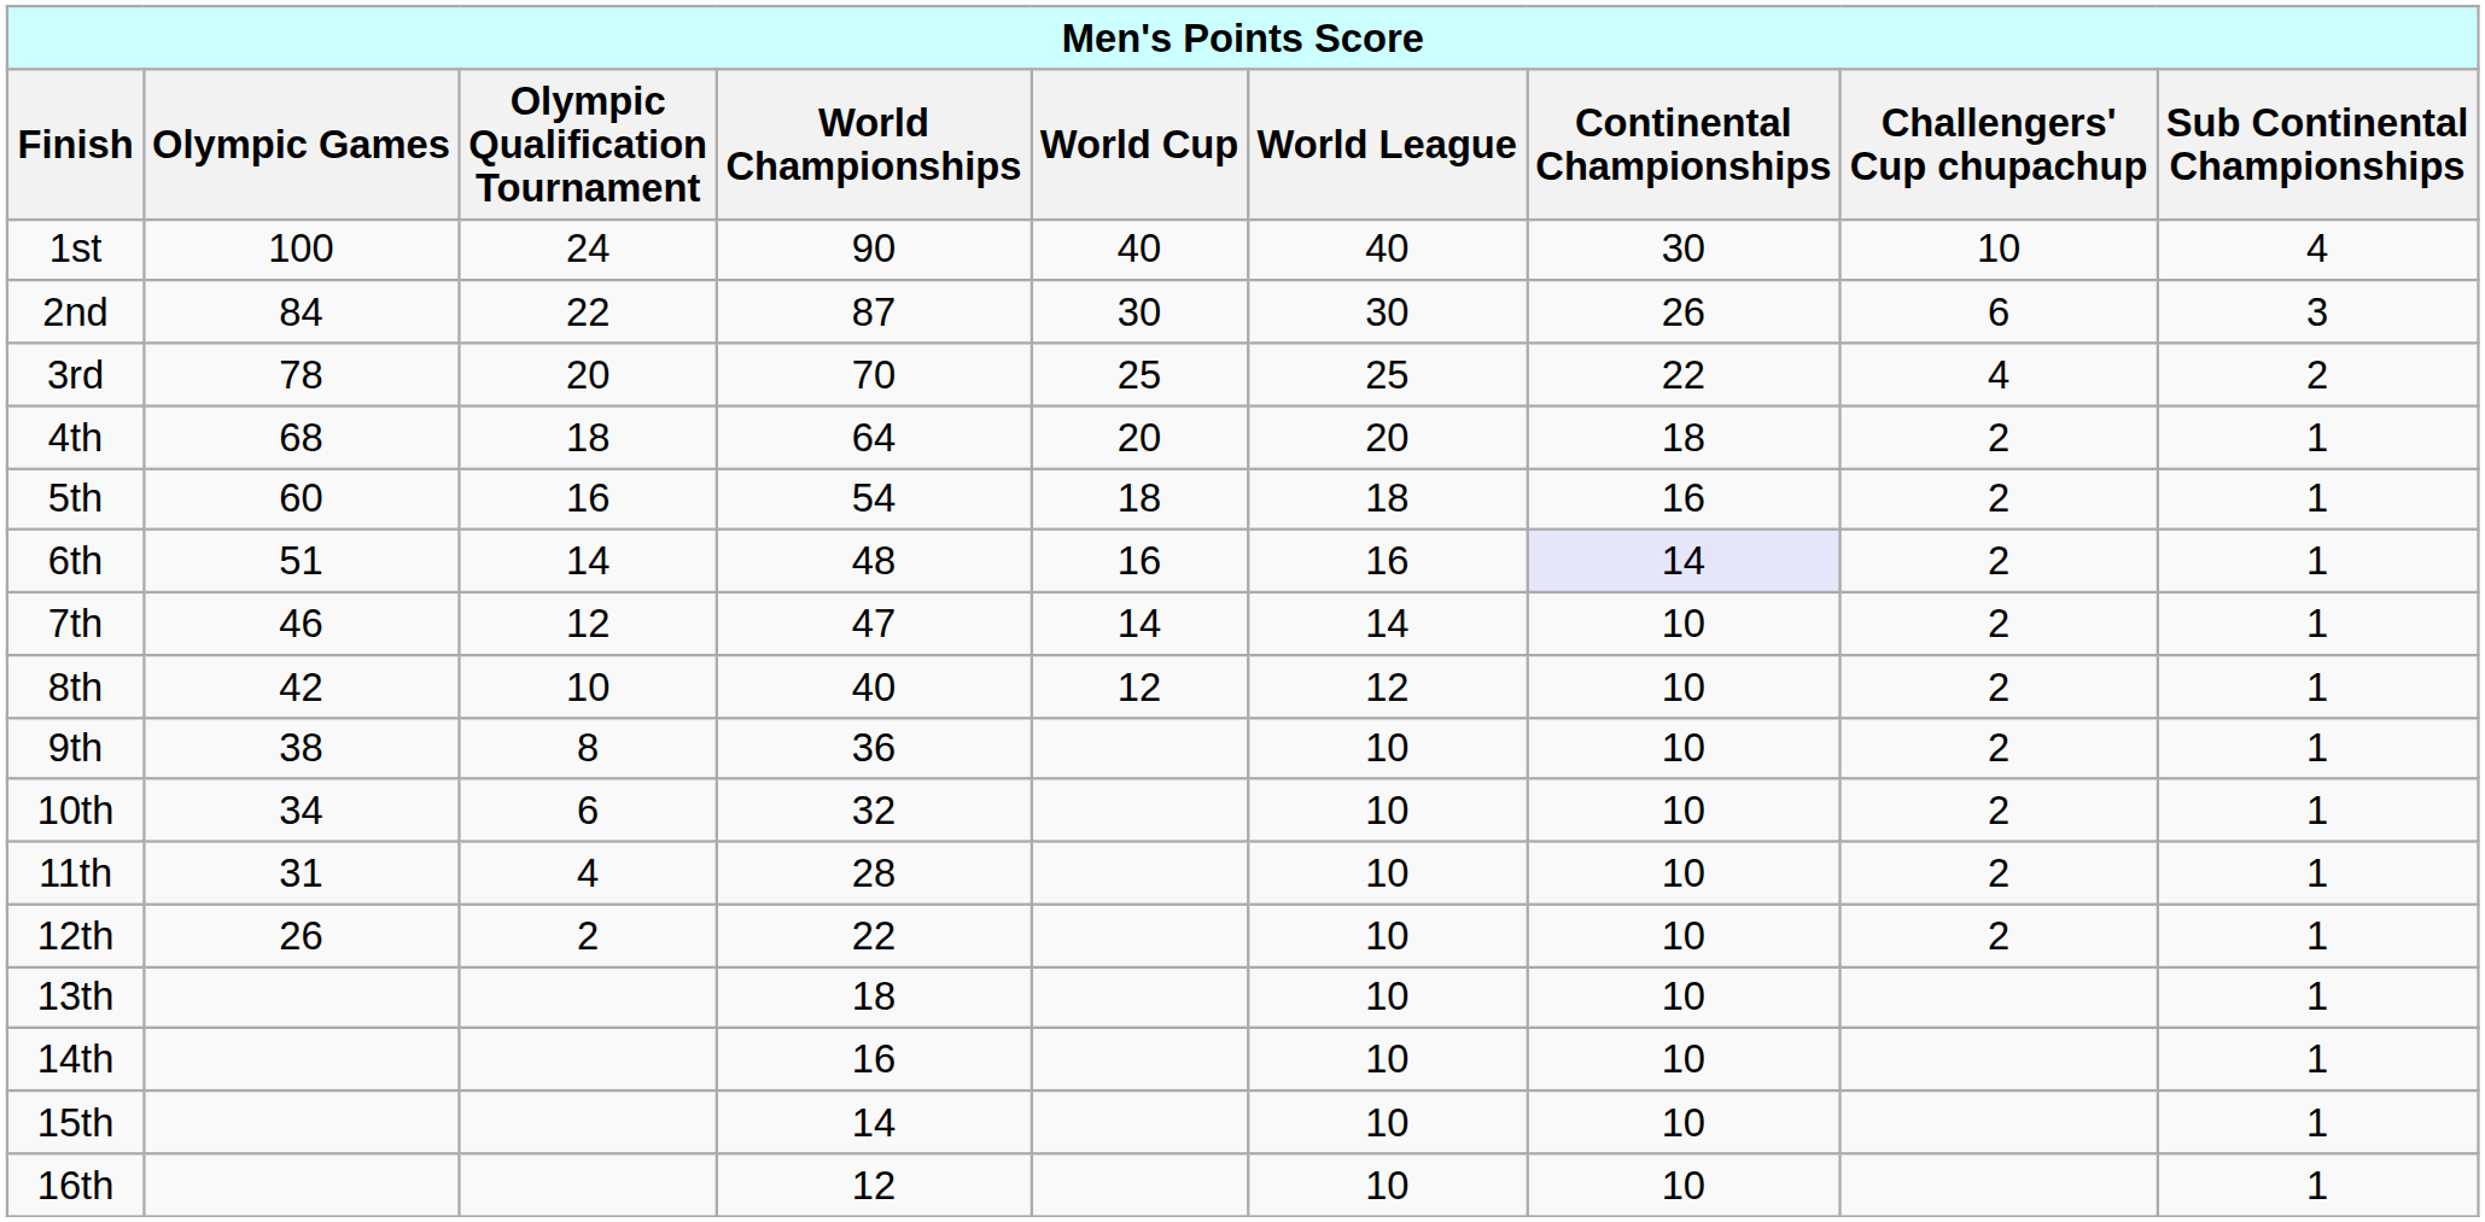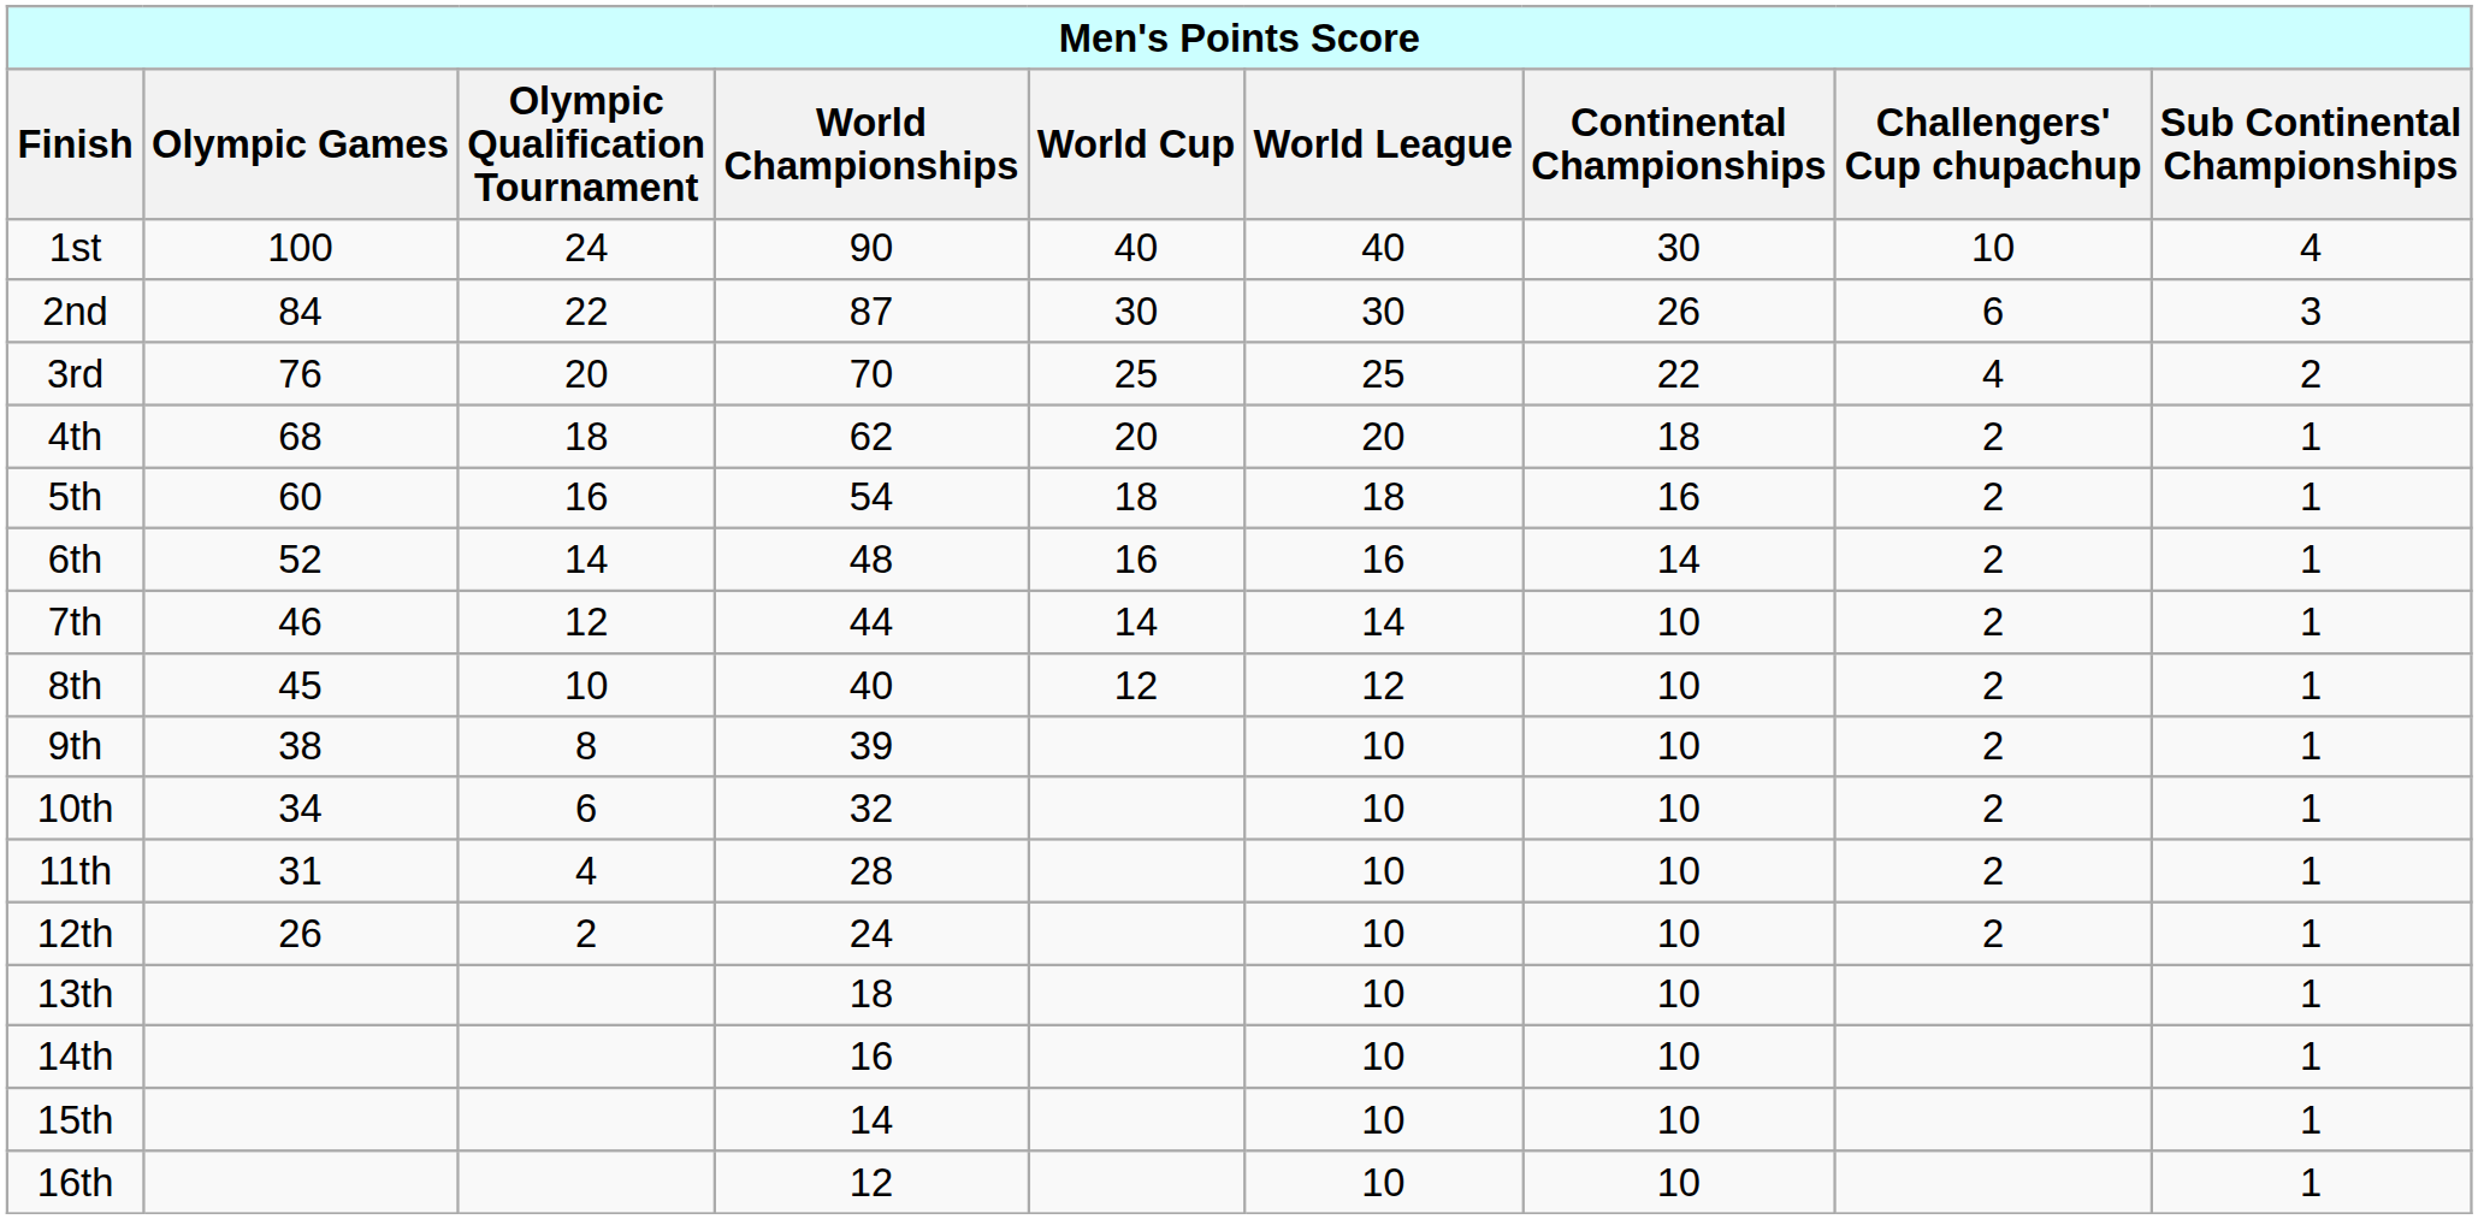3rd | Olympic Games: 78 -> 76
4th | World Championships: 64 -> 62
6th | Olympic Games: 51 -> 52
6th | Continental Championships: lavender background -> no background
7th | World Championships: 47 -> 44
8th | Olympic Games: 42 -> 45
9th | World Championships: 36 -> 39
12th | World Championships: 22 -> 24
